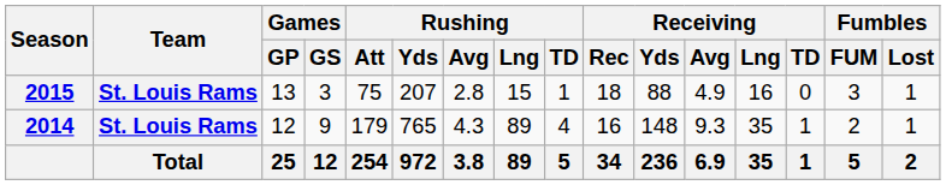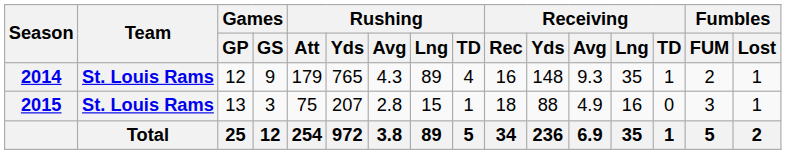rows swapped: 2014 <-> 2015
